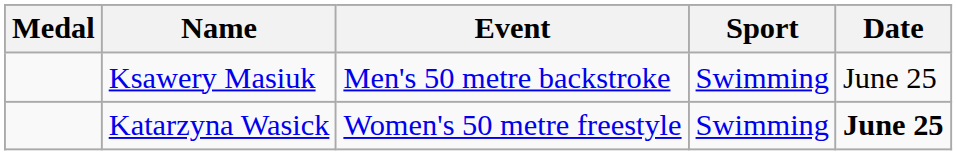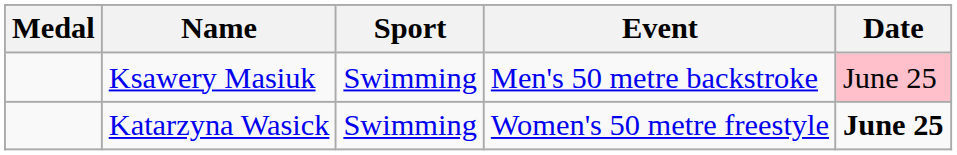columns swapped: Sport <-> Event
Ksawery Masiuk | Date: no background -> pink background
